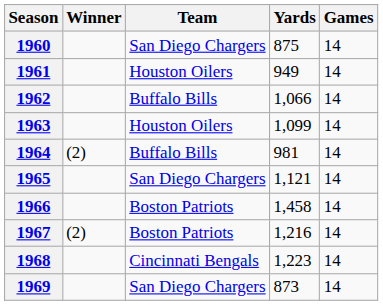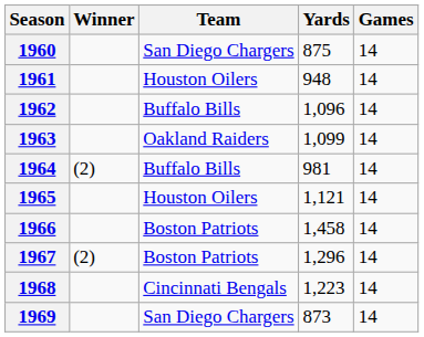1961 | Yards: 949 -> 948
1962 | Yards: 1,066 -> 1,096
1963 | Team: Houston Oilers -> Oakland Raiders
1965 | Team: San Diego Chargers -> Houston Oilers
1967 | Yards: 1,216 -> 1,296
